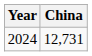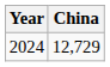2024 | China: 12,731 -> 12,729
